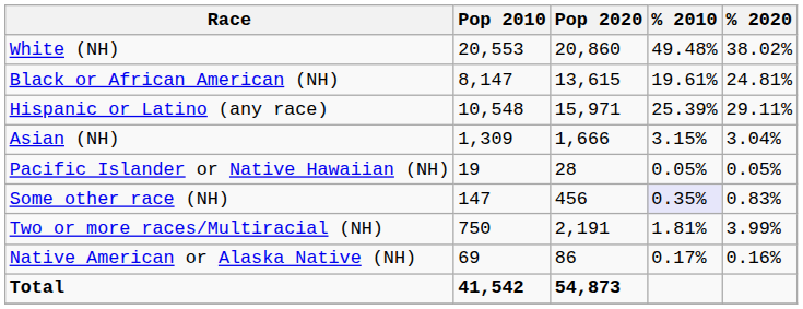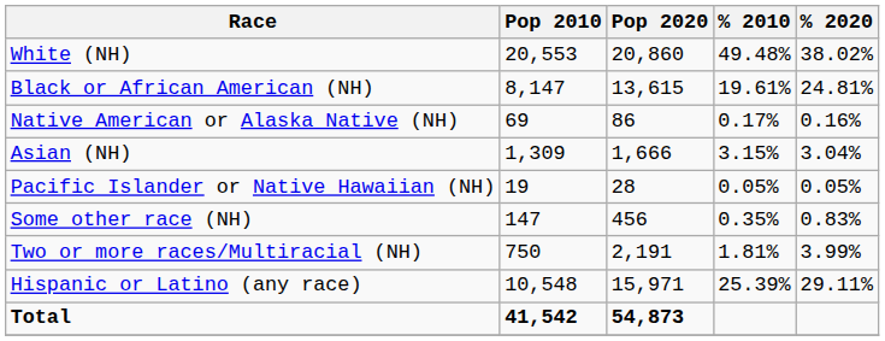rows swapped: Native American or Alaska Native (NH) <-> Hispanic or Latino (any race)
Some other race (NH) | % 2010: lavender background -> no background
